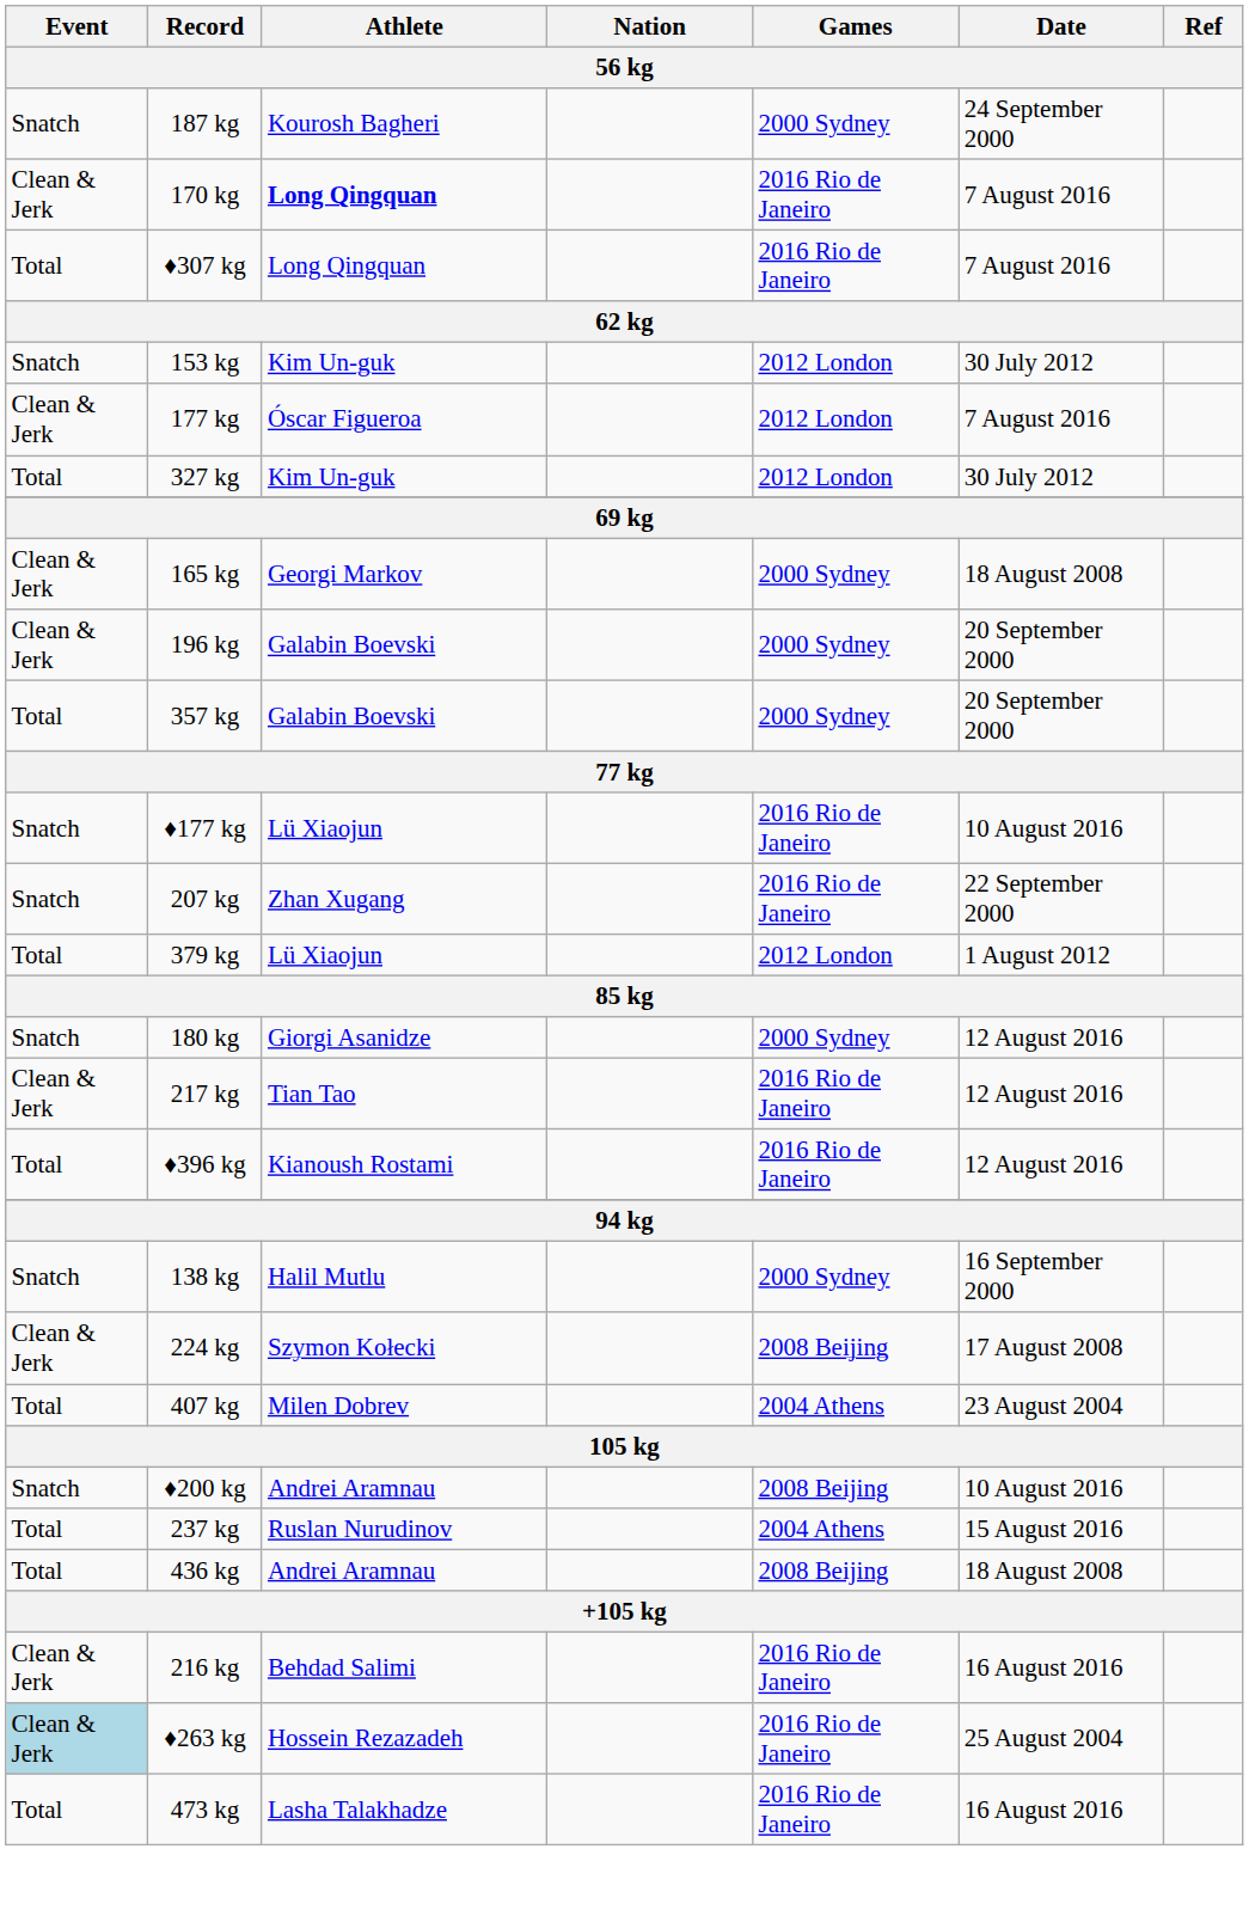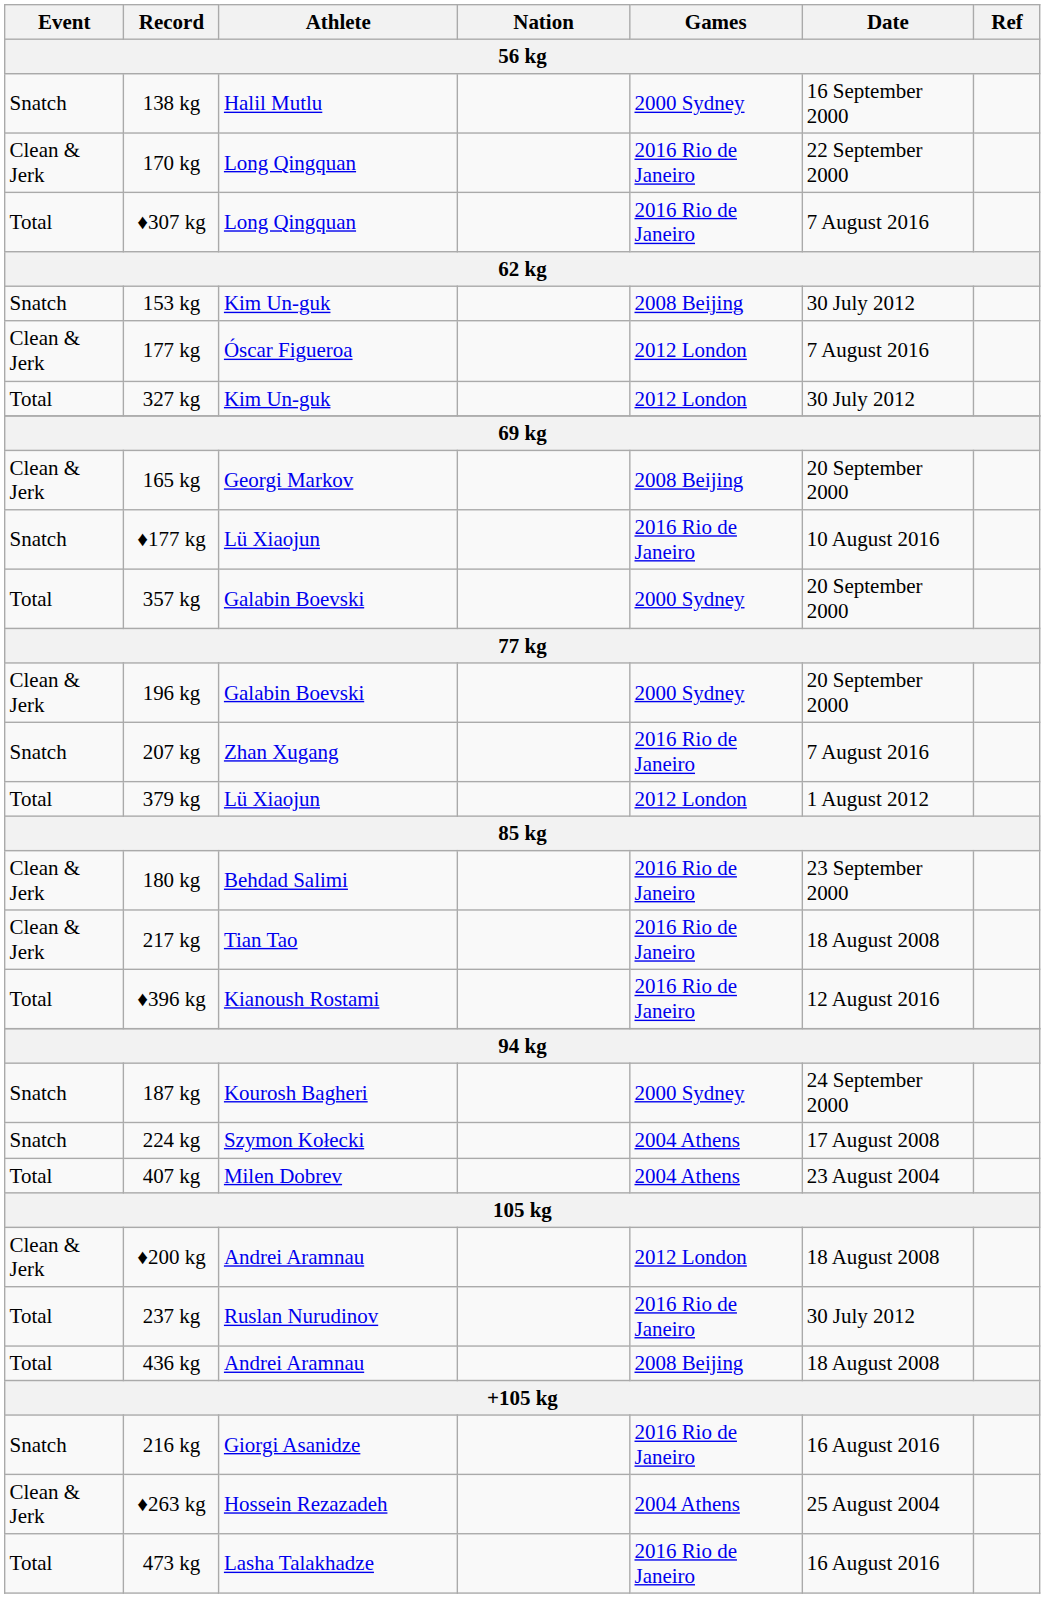rows swapped: 138 kg <-> 187 kg
170 kg | Athlete: bold -> normal
170 kg | Date: 7 August 2016 -> 22 September 2000
153 kg | Games: 2012 London -> 2008 Beijing
165 kg | Games: 2000 Sydney -> 2008 Beijing
165 kg | Date: 18 August 2008 -> 20 September 2000
rows swapped: 196 kg <-> ♦177 kg
207 kg | Date: 22 September 2000 -> 7 August 2016
180 kg | Event: Snatch -> Clean & Jerk
180 kg | Athlete: Giorgi Asanidze -> Behdad Salimi
180 kg | Games: 2000 Sydney -> 2016 Rio de Janeiro
180 kg | Date: 12 August 2016 -> 23 September 2000
217 kg | Date: 12 August 2016 -> 18 August 2008
224 kg | Event: Clean & Jerk -> Snatch
224 kg | Games: 2008 Beijing -> 2004 Athens
♦200 kg | Event: Snatch -> Clean & Jerk
♦200 kg | Games: 2008 Beijing -> 2012 London
♦200 kg | Date: 10 August 2016 -> 18 August 2008
237 kg | Games: 2004 Athens -> 2016 Rio de Janeiro
237 kg | Date: 15 August 2016 -> 30 July 2012
216 kg | Event: Clean & Jerk -> Snatch
216 kg | Athlete: Behdad Salimi -> Giorgi Asanidze
♦263 kg | Event: lightblue background -> no background
♦263 kg | Games: 2016 Rio de Janeiro -> 2004 Athens
